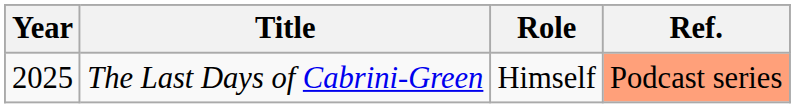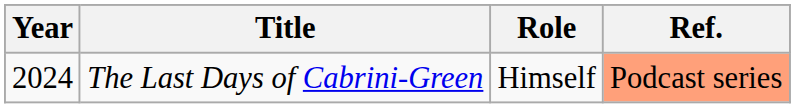The Last Days of Cabrini-Green | Year: 2025 -> 2024
